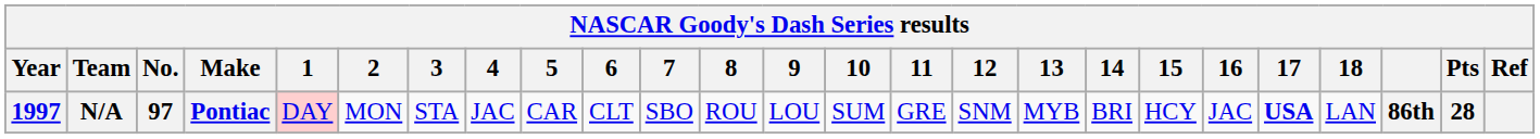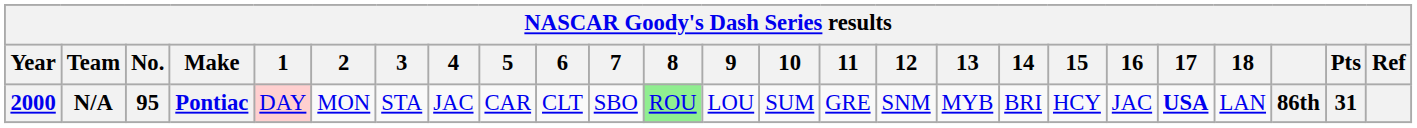N/A | Year: 1997 -> 2000
N/A | No.: 97 -> 95
N/A | 8: no background -> lightgreen background
N/A | Pts: 28 -> 31
